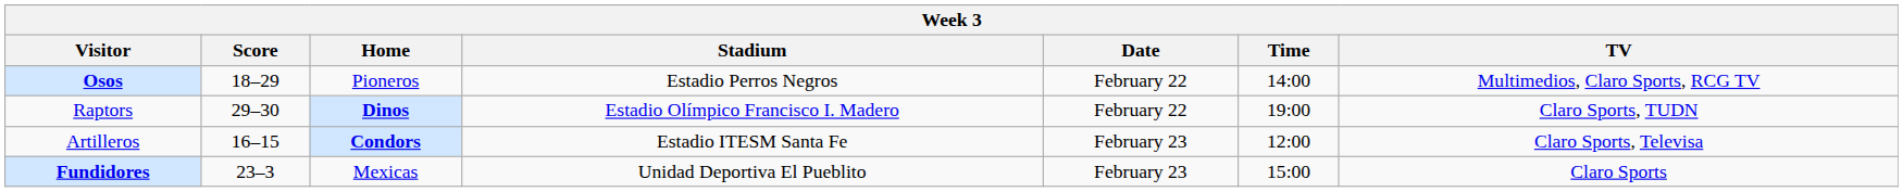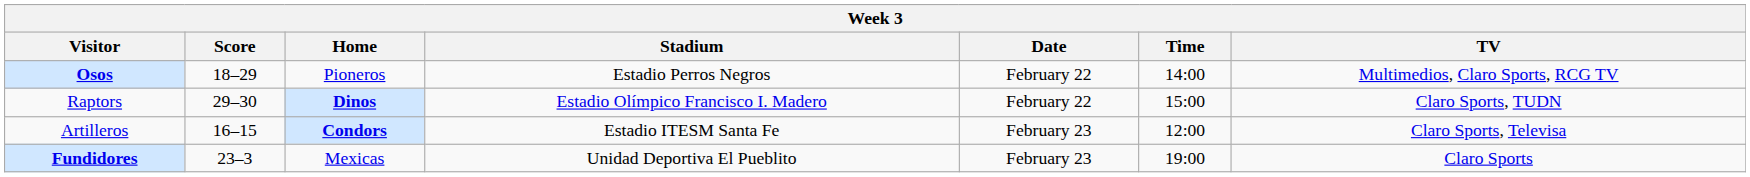Raptors | Time: 19:00 -> 15:00
Fundidores | Time: 15:00 -> 19:00
